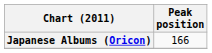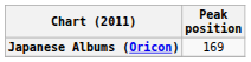Japanese Albums (Oricon) | Peak position: 166 -> 169
